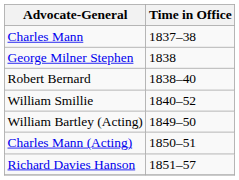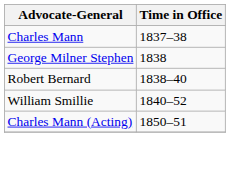- row: William Bartley (Acting) | 1849–50
- row: Richard Davies Hanson | 1851–57
